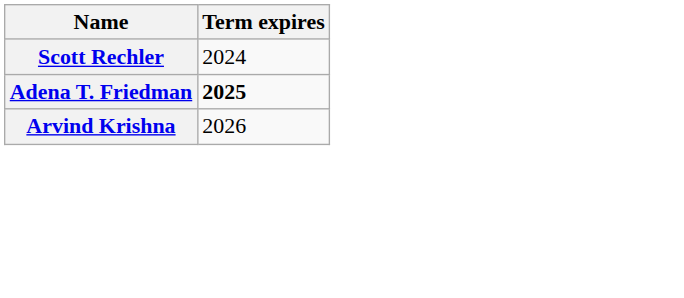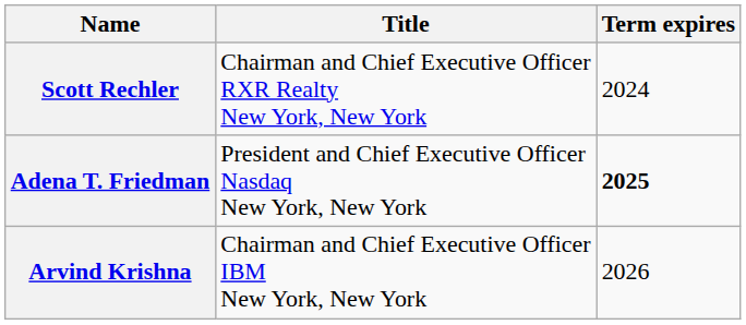+ column: Title | Chairman and Chief Executive Officer RXR Realty New York, New York | President and Chief Executive Officer Nasdaq New York, New York | Chairman and Chief Executive Officer IBM New York, New York
